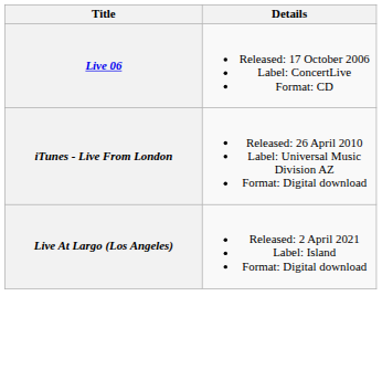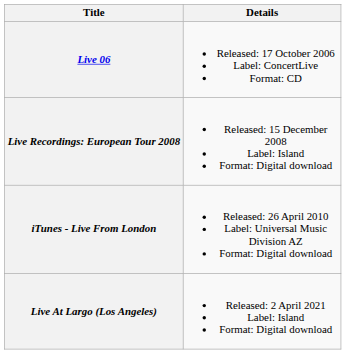+ row: Live Recordings: European Tour 2008 | Released: 15 December 2008 Label: Island Format: Digital download
